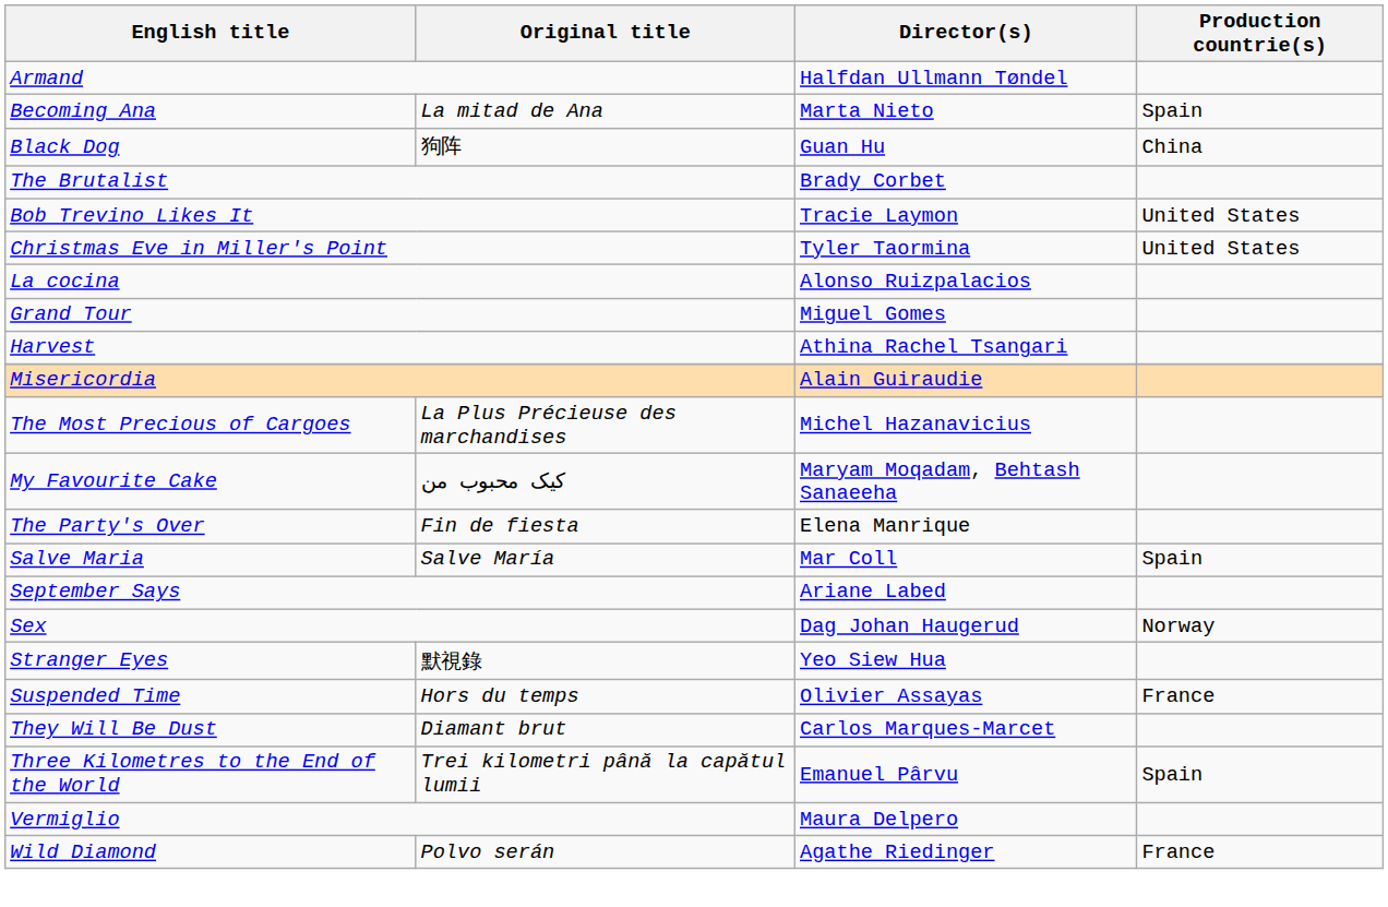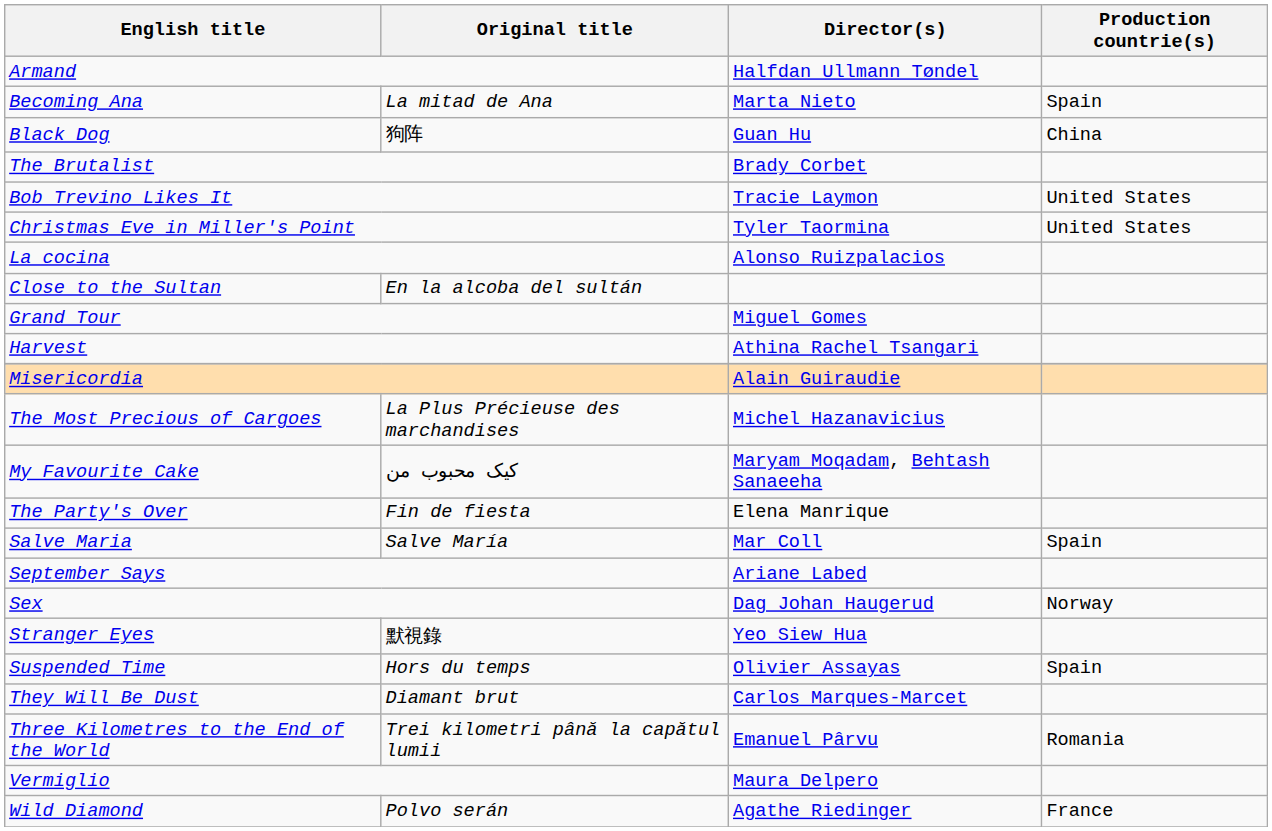+ row: Close to the Sultan | En la alcoba del sultán
Suspended Time | Production countrie(s): France -> Spain
Three Kilometres to the End of the World | Production countrie(s): Spain -> Romania
